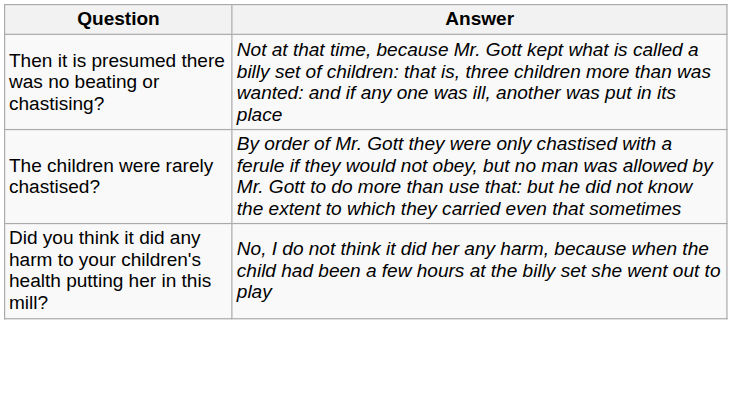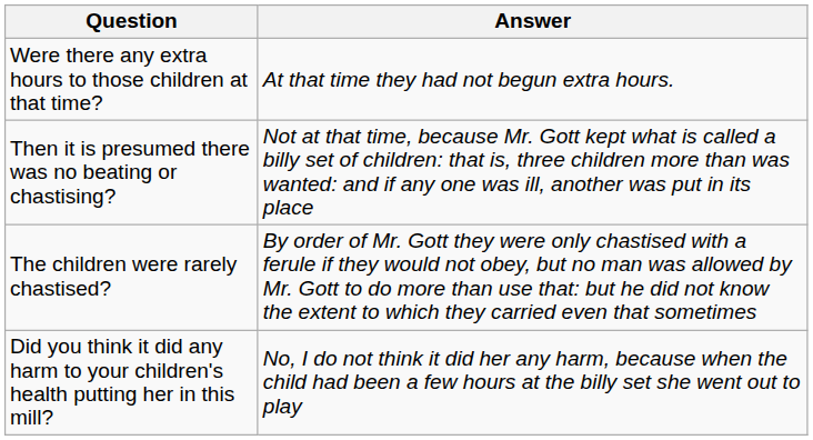+ row: Were there any extra hours to those children at that time? | At that time they had not begun extra hours.
